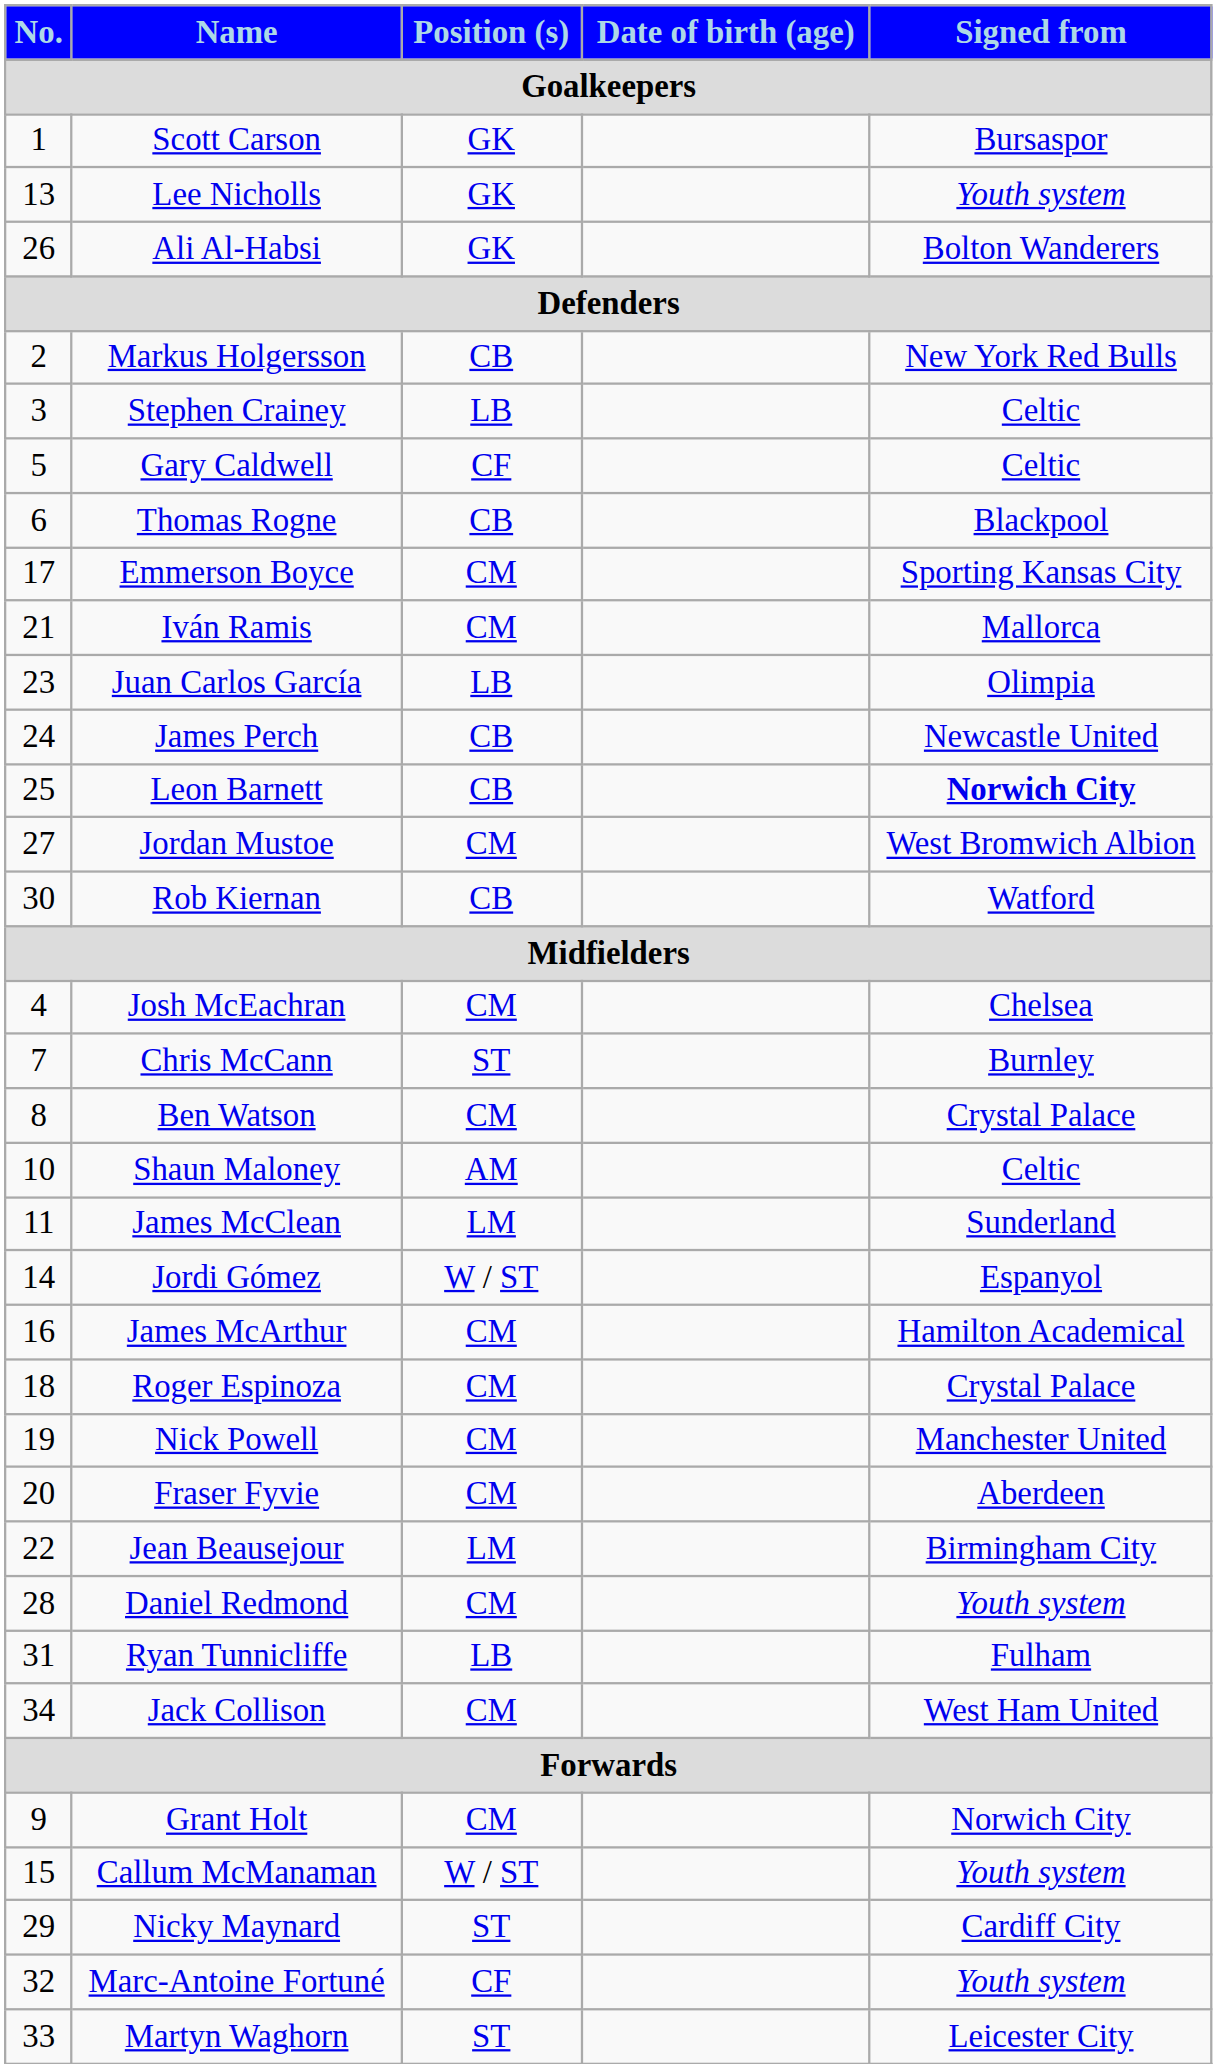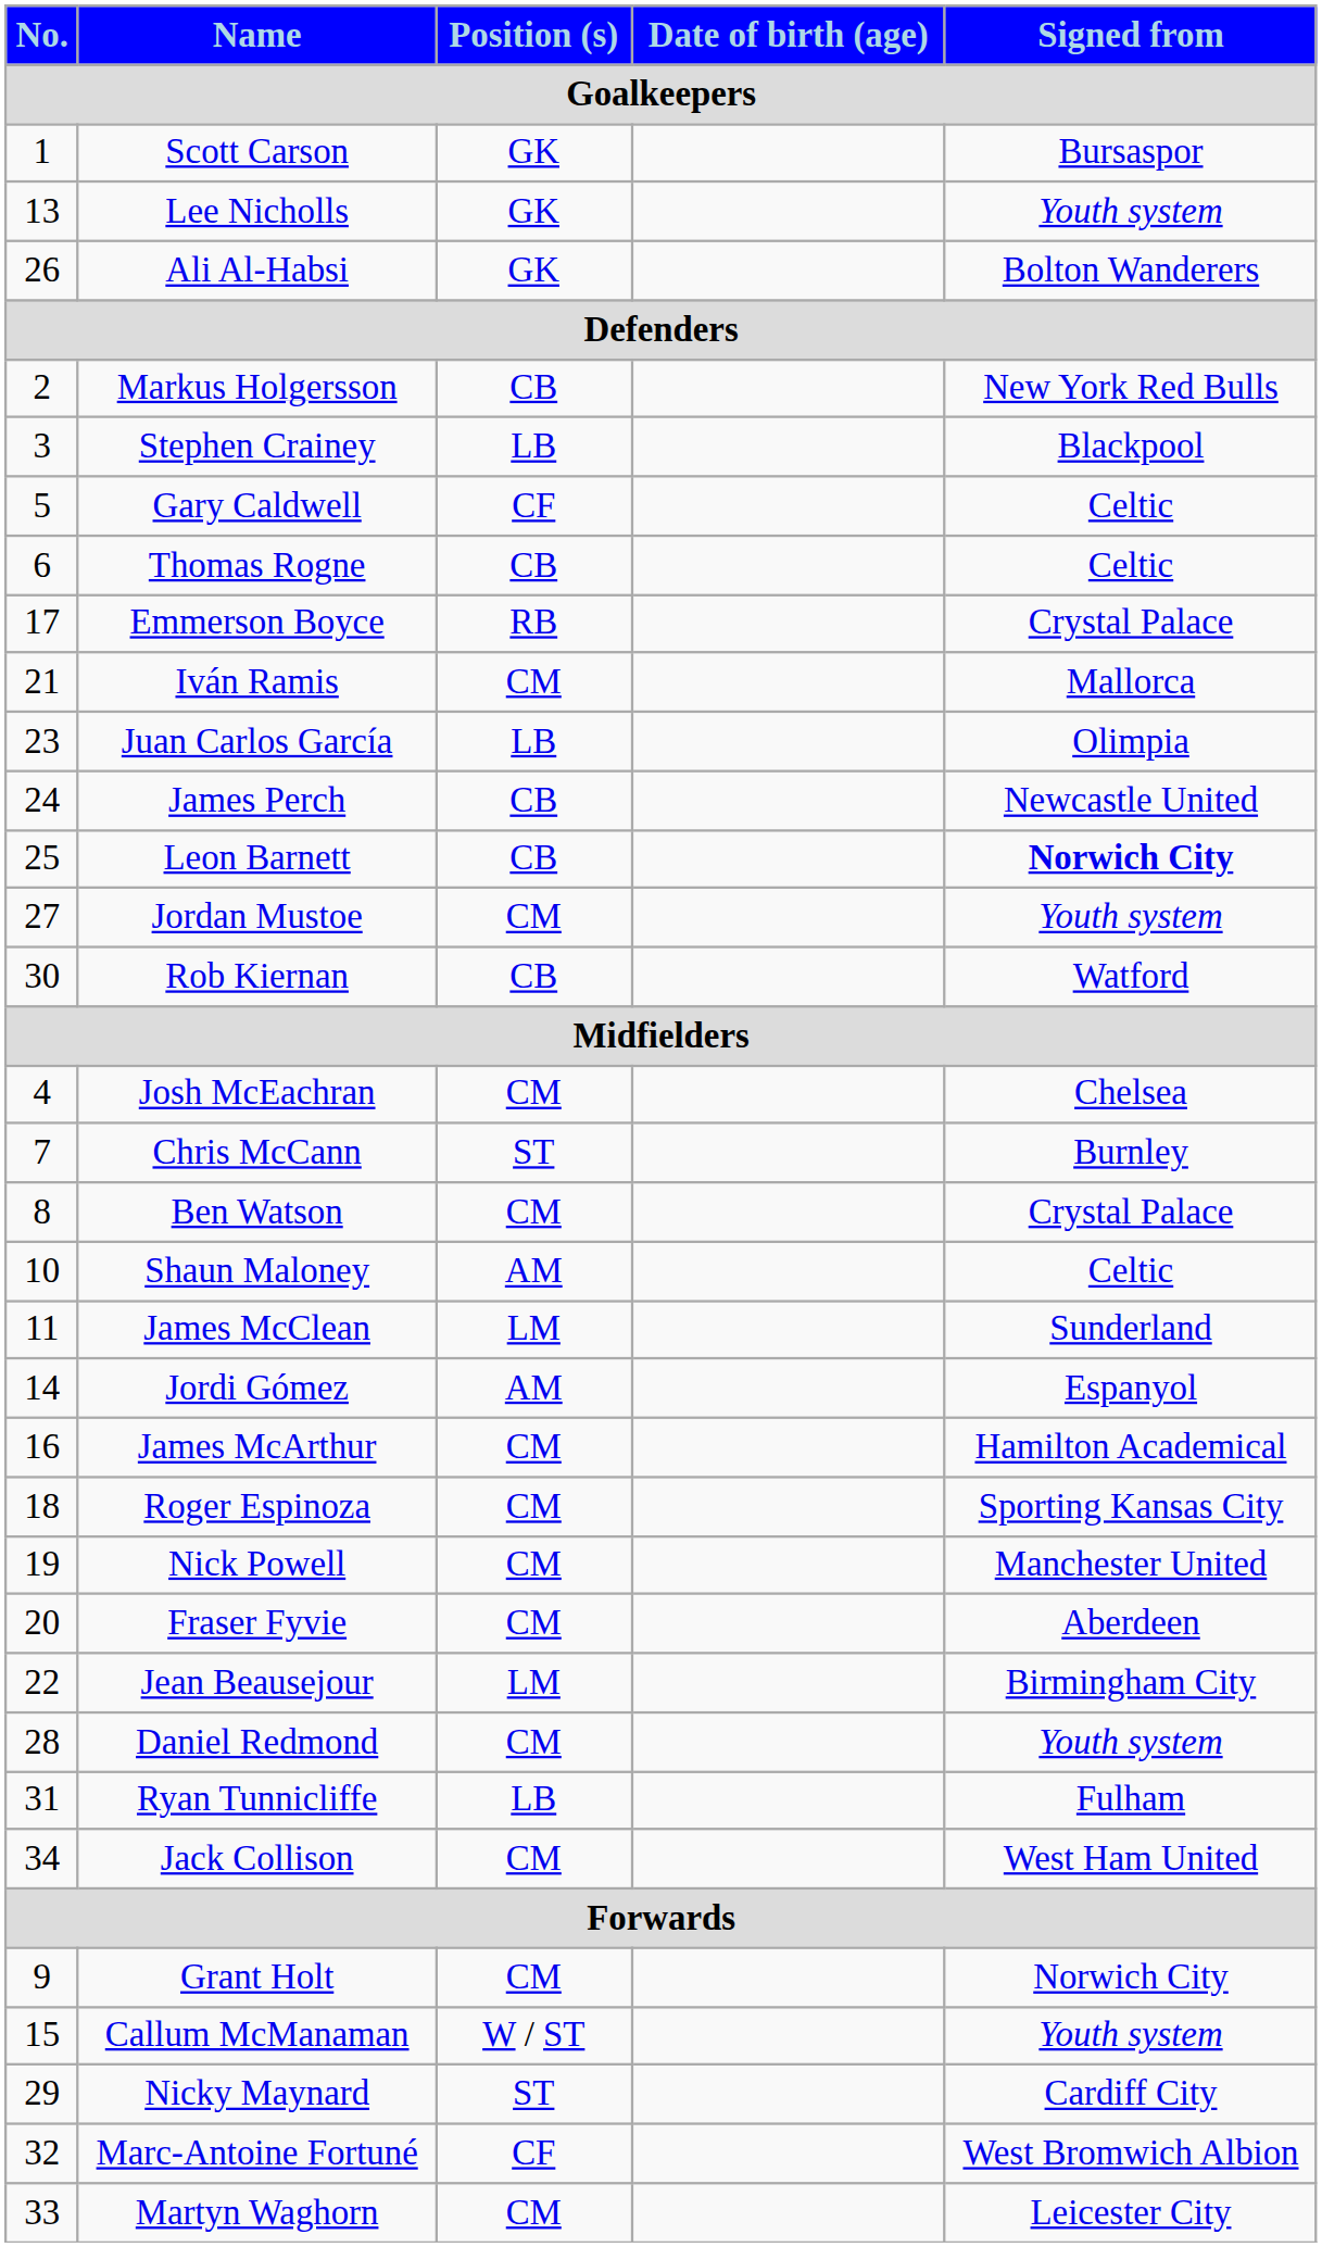Stephen Crainey | Signed from / Goalkeepers: Celtic -> Blackpool
Thomas Rogne | Signed from / Goalkeepers: Blackpool -> Celtic
Emmerson Boyce | Position (s) / Goalkeepers: CM -> RB
Emmerson Boyce | Signed from / Goalkeepers: Sporting Kansas City -> Crystal Palace
Jordan Mustoe | Signed from / Goalkeepers: West Bromwich Albion -> Youth system
Jordi Gómez | Position (s) / Goalkeepers: W / ST -> AM
Roger Espinoza | Signed from / Goalkeepers: Crystal Palace -> Sporting Kansas City
Marc-Antoine Fortuné | Signed from / Goalkeepers: Youth system -> West Bromwich Albion
Martyn Waghorn | Position (s) / Goalkeepers: ST -> CM
